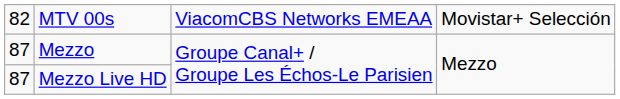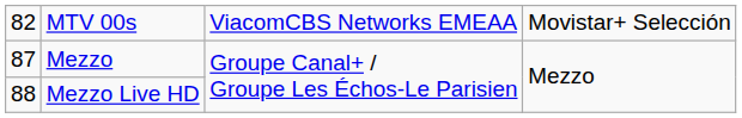Mezzo Live HD | column 1: 87 -> 88
